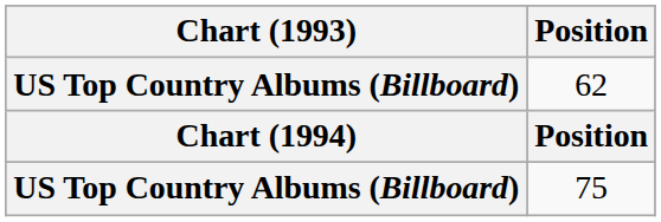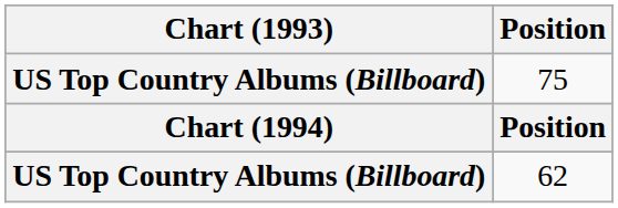rows swapped: 75 <-> 62
